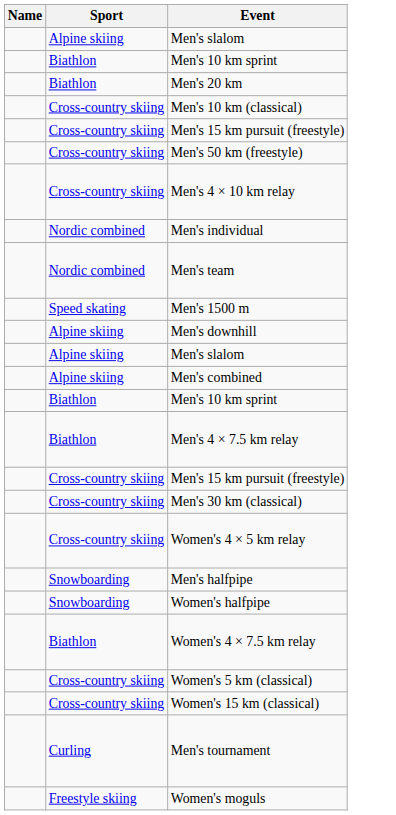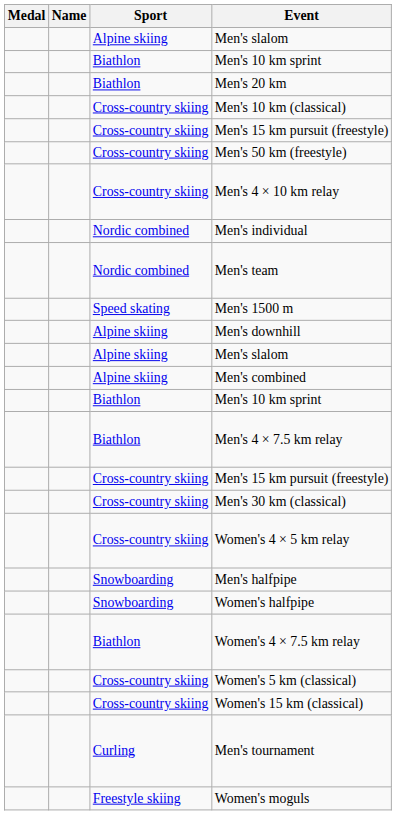+ column: Medal
